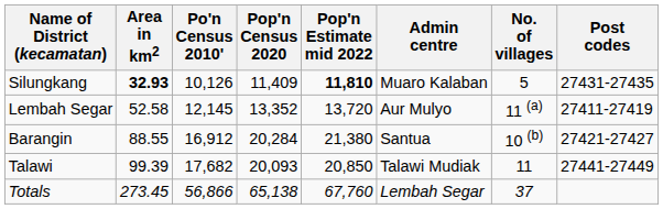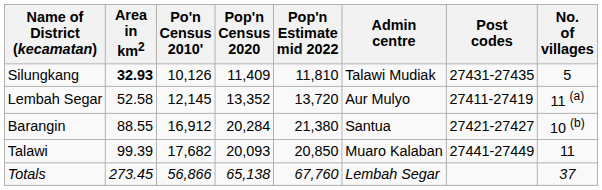columns swapped: No. of villages <-> Post codes
Silungkang | Pop'n Estimate mid 2022: bold -> normal
Silungkang | Admin centre: Muaro Kalaban -> Talawi Mudiak
Talawi | Admin centre: Talawi Mudiak -> Muaro Kalaban
